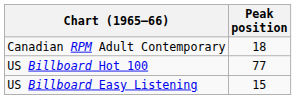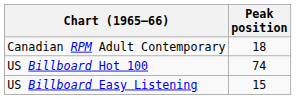US Billboard Hot 100 | Peak position: 77 -> 74
